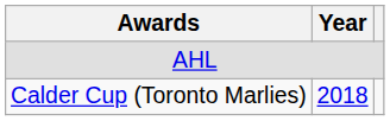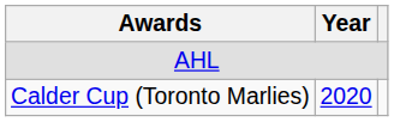Calder Cup (Toronto Marlies) | Year: 2018 -> 2020
